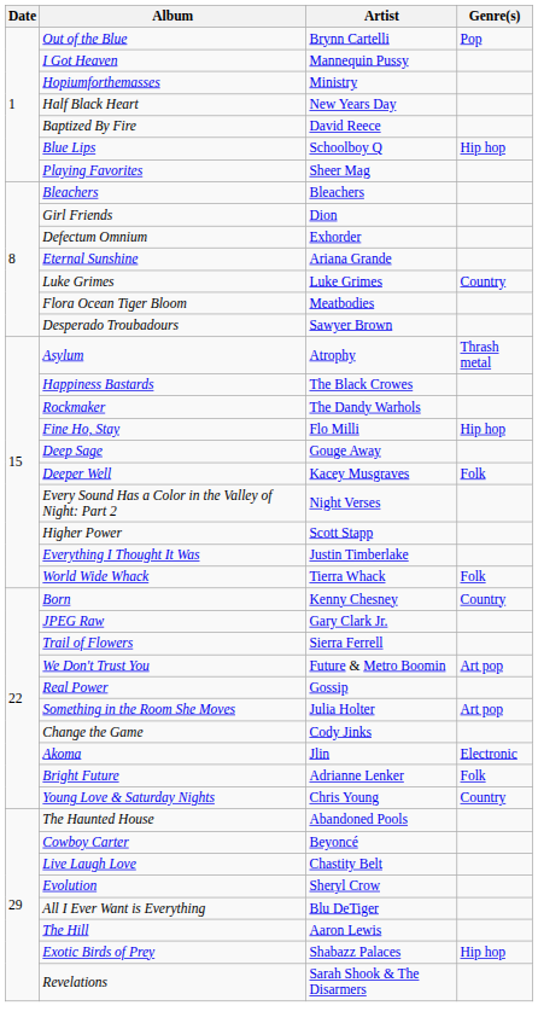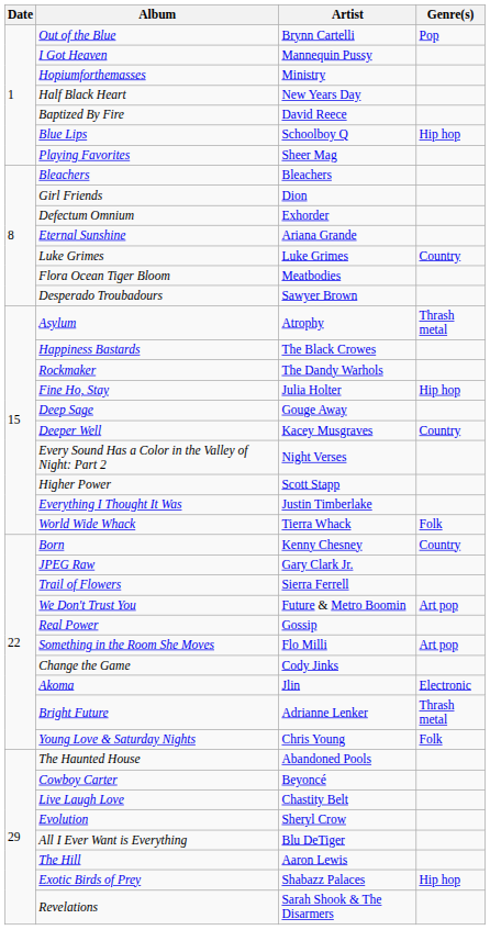Fine Ho, Stay | Artist: Flo Milli -> Julia Holter
Deeper Well | Genre(s): Folk -> Country
Something in the Room She Moves | Artist: Julia Holter -> Flo Milli
Bright Future | Genre(s): Folk -> Thrash metal
Young Love & Saturday Nights | Genre(s): Country -> Folk
